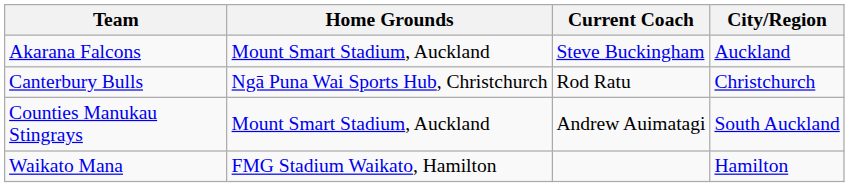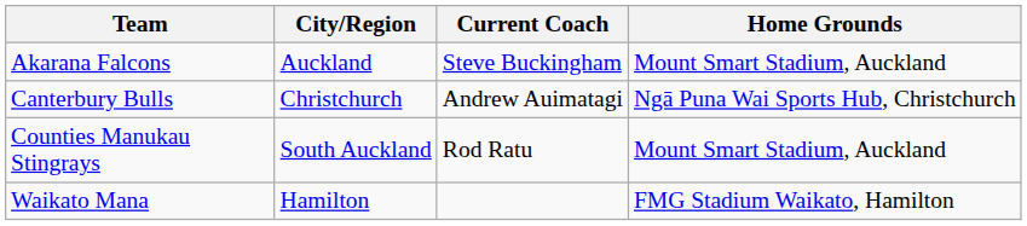columns swapped: City/Region <-> Home Grounds
Canterbury Bulls | Current Coach: Rod Ratu -> Andrew Auimatagi
Counties Manukau Stingrays | Current Coach: Andrew Auimatagi -> Rod Ratu
